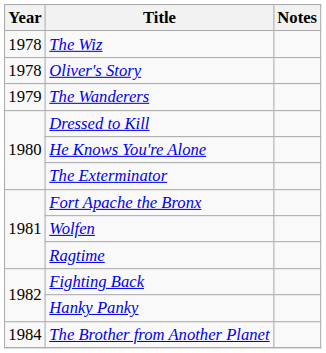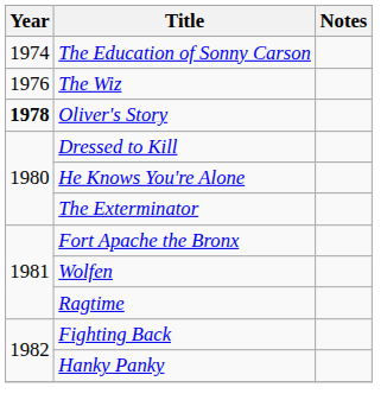+ row: 1974 | The Education of Sonny Carson
The Wiz | Year: 1978 -> 1976
Oliver's Story | Year: normal -> bold
- row: 1979 | The Wanderers
- row: 1984 | The Brother from Another Planet
